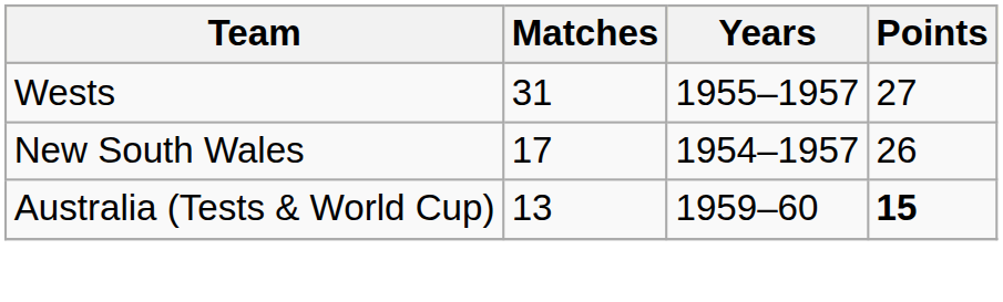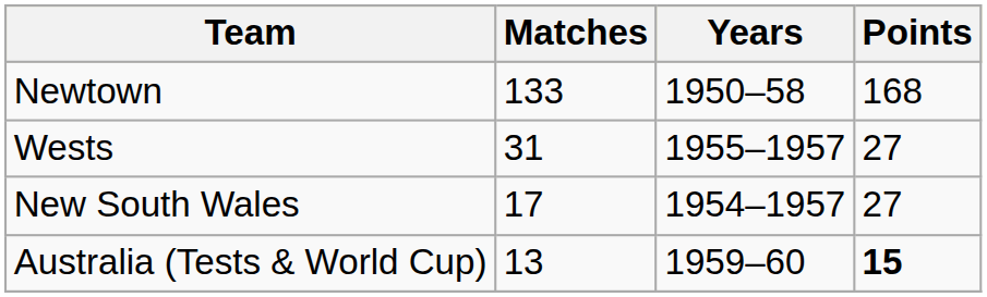+ row: Newtown | 133 | 1950–58 | 168
New South Wales | Points: 26 -> 27
